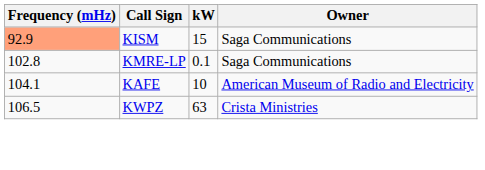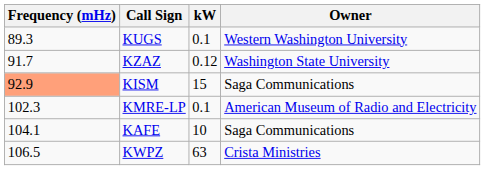+ row: 89.3 | KUGS | 0.1 | Western Washington University
+ row: 91.7 | KZAZ | 0.12 | Washington State University
KMRE-LP | Frequency (mHz): 102.8 -> 102.3
KMRE-LP | Owner: Saga Communications -> American Museum of Radio and Electricity
KAFE | Owner: American Museum of Radio and Electricity -> Saga Communications
